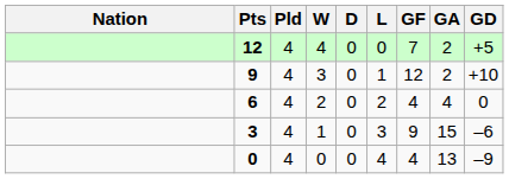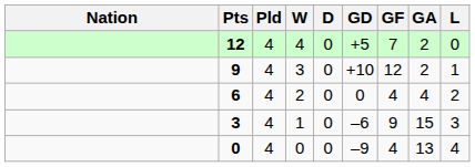columns swapped: L <-> GD
